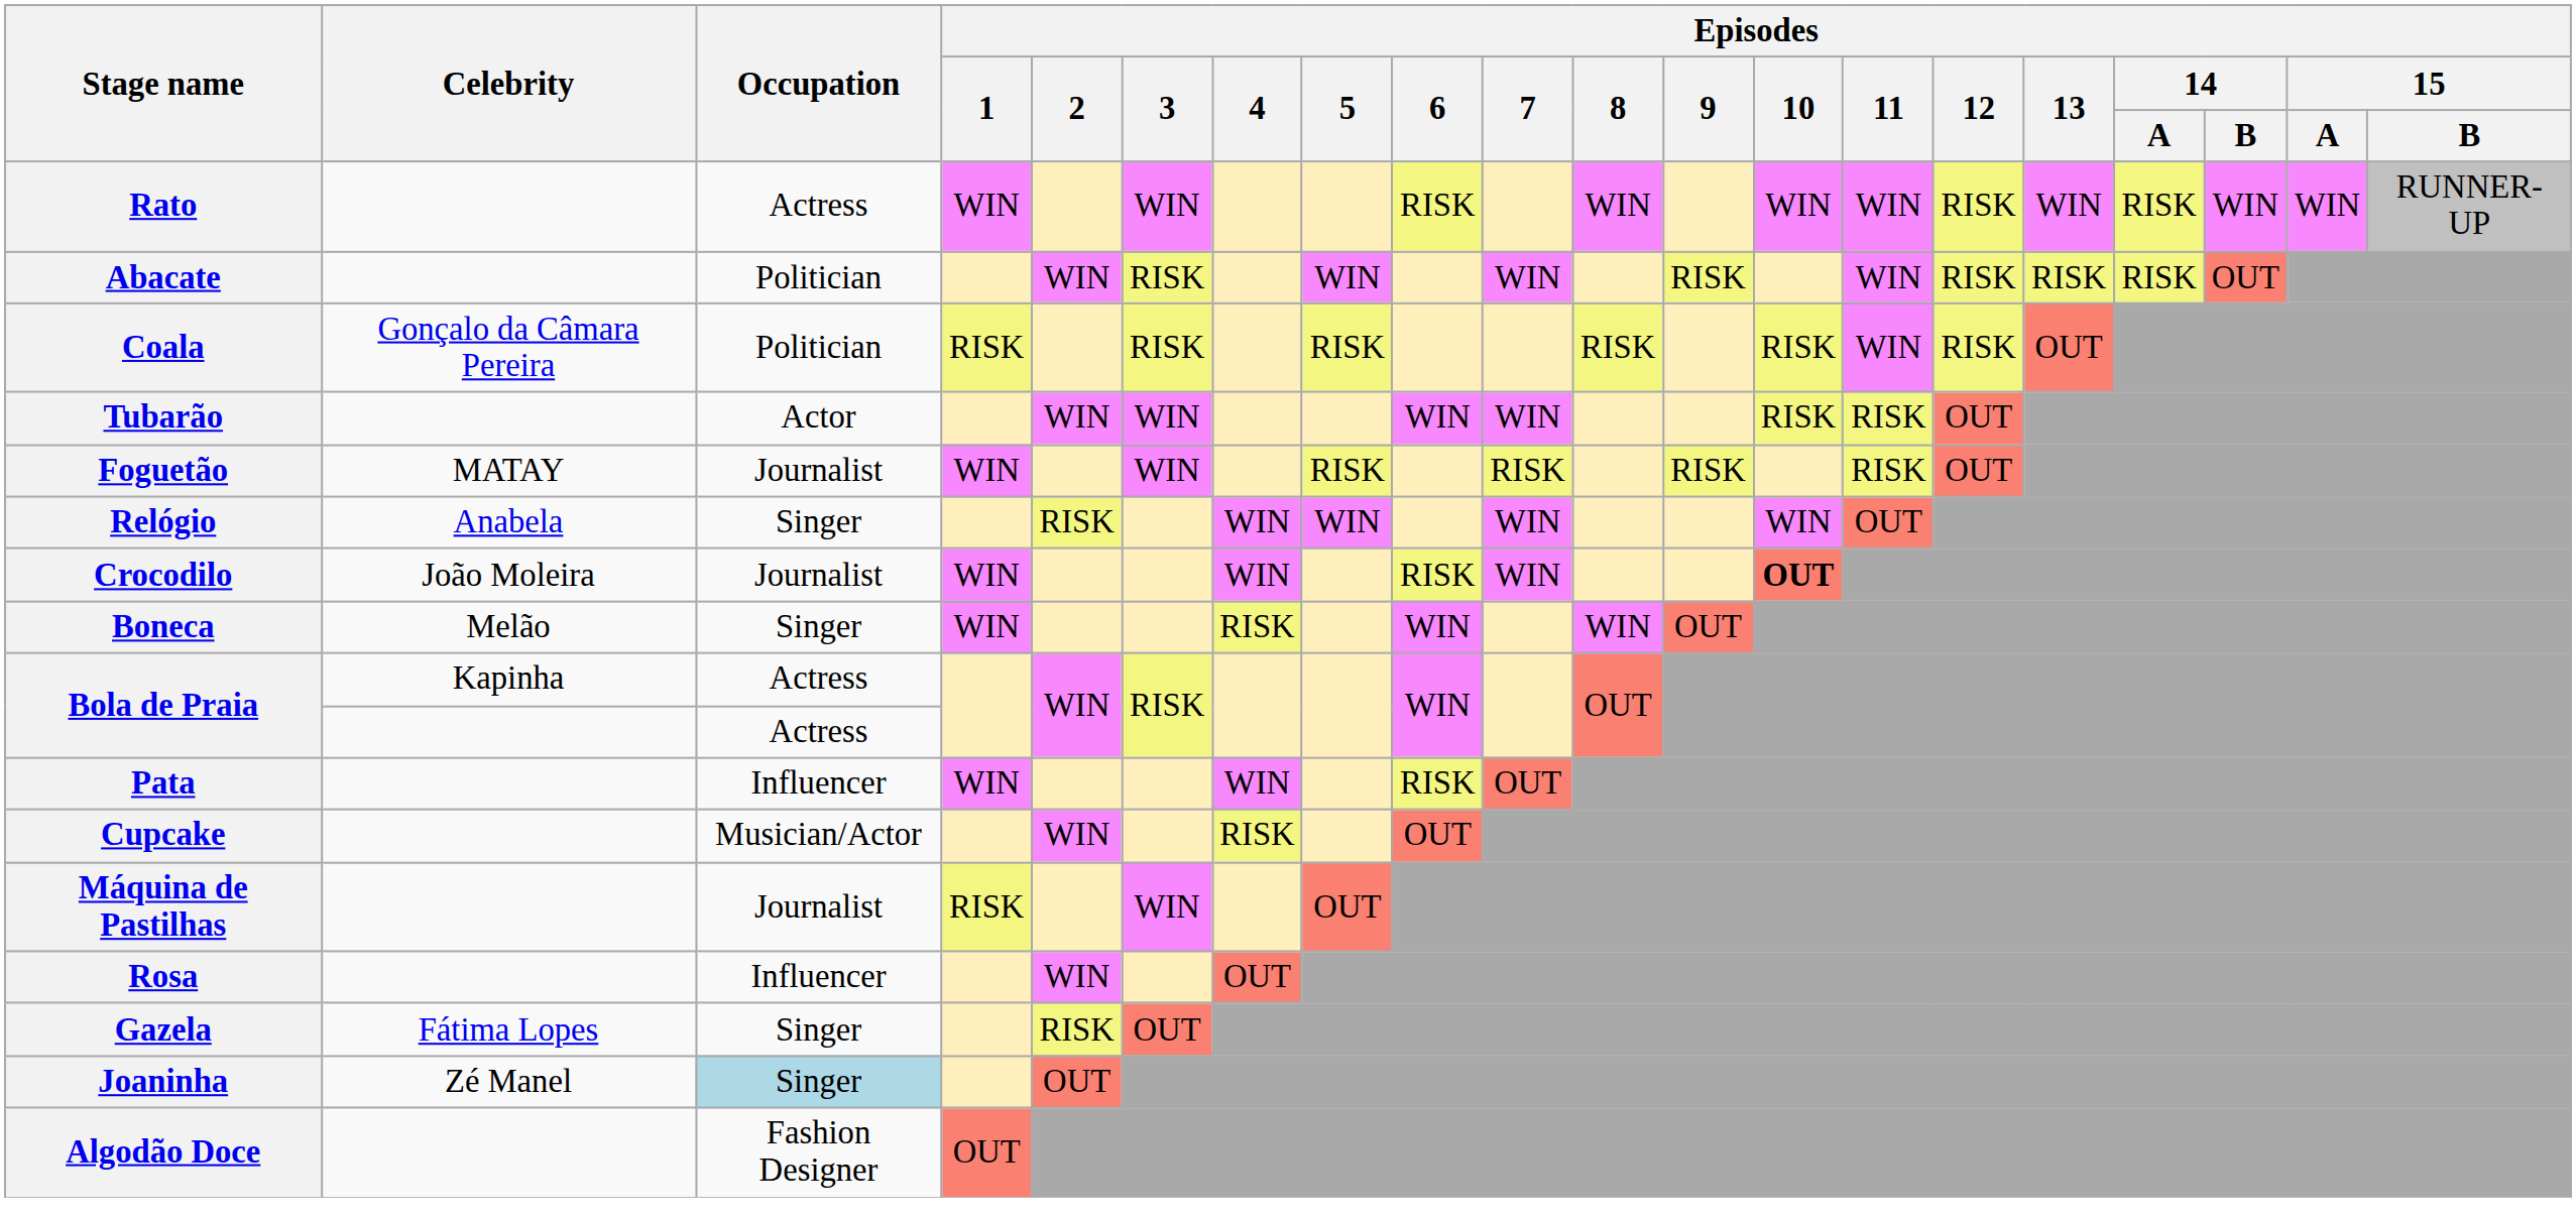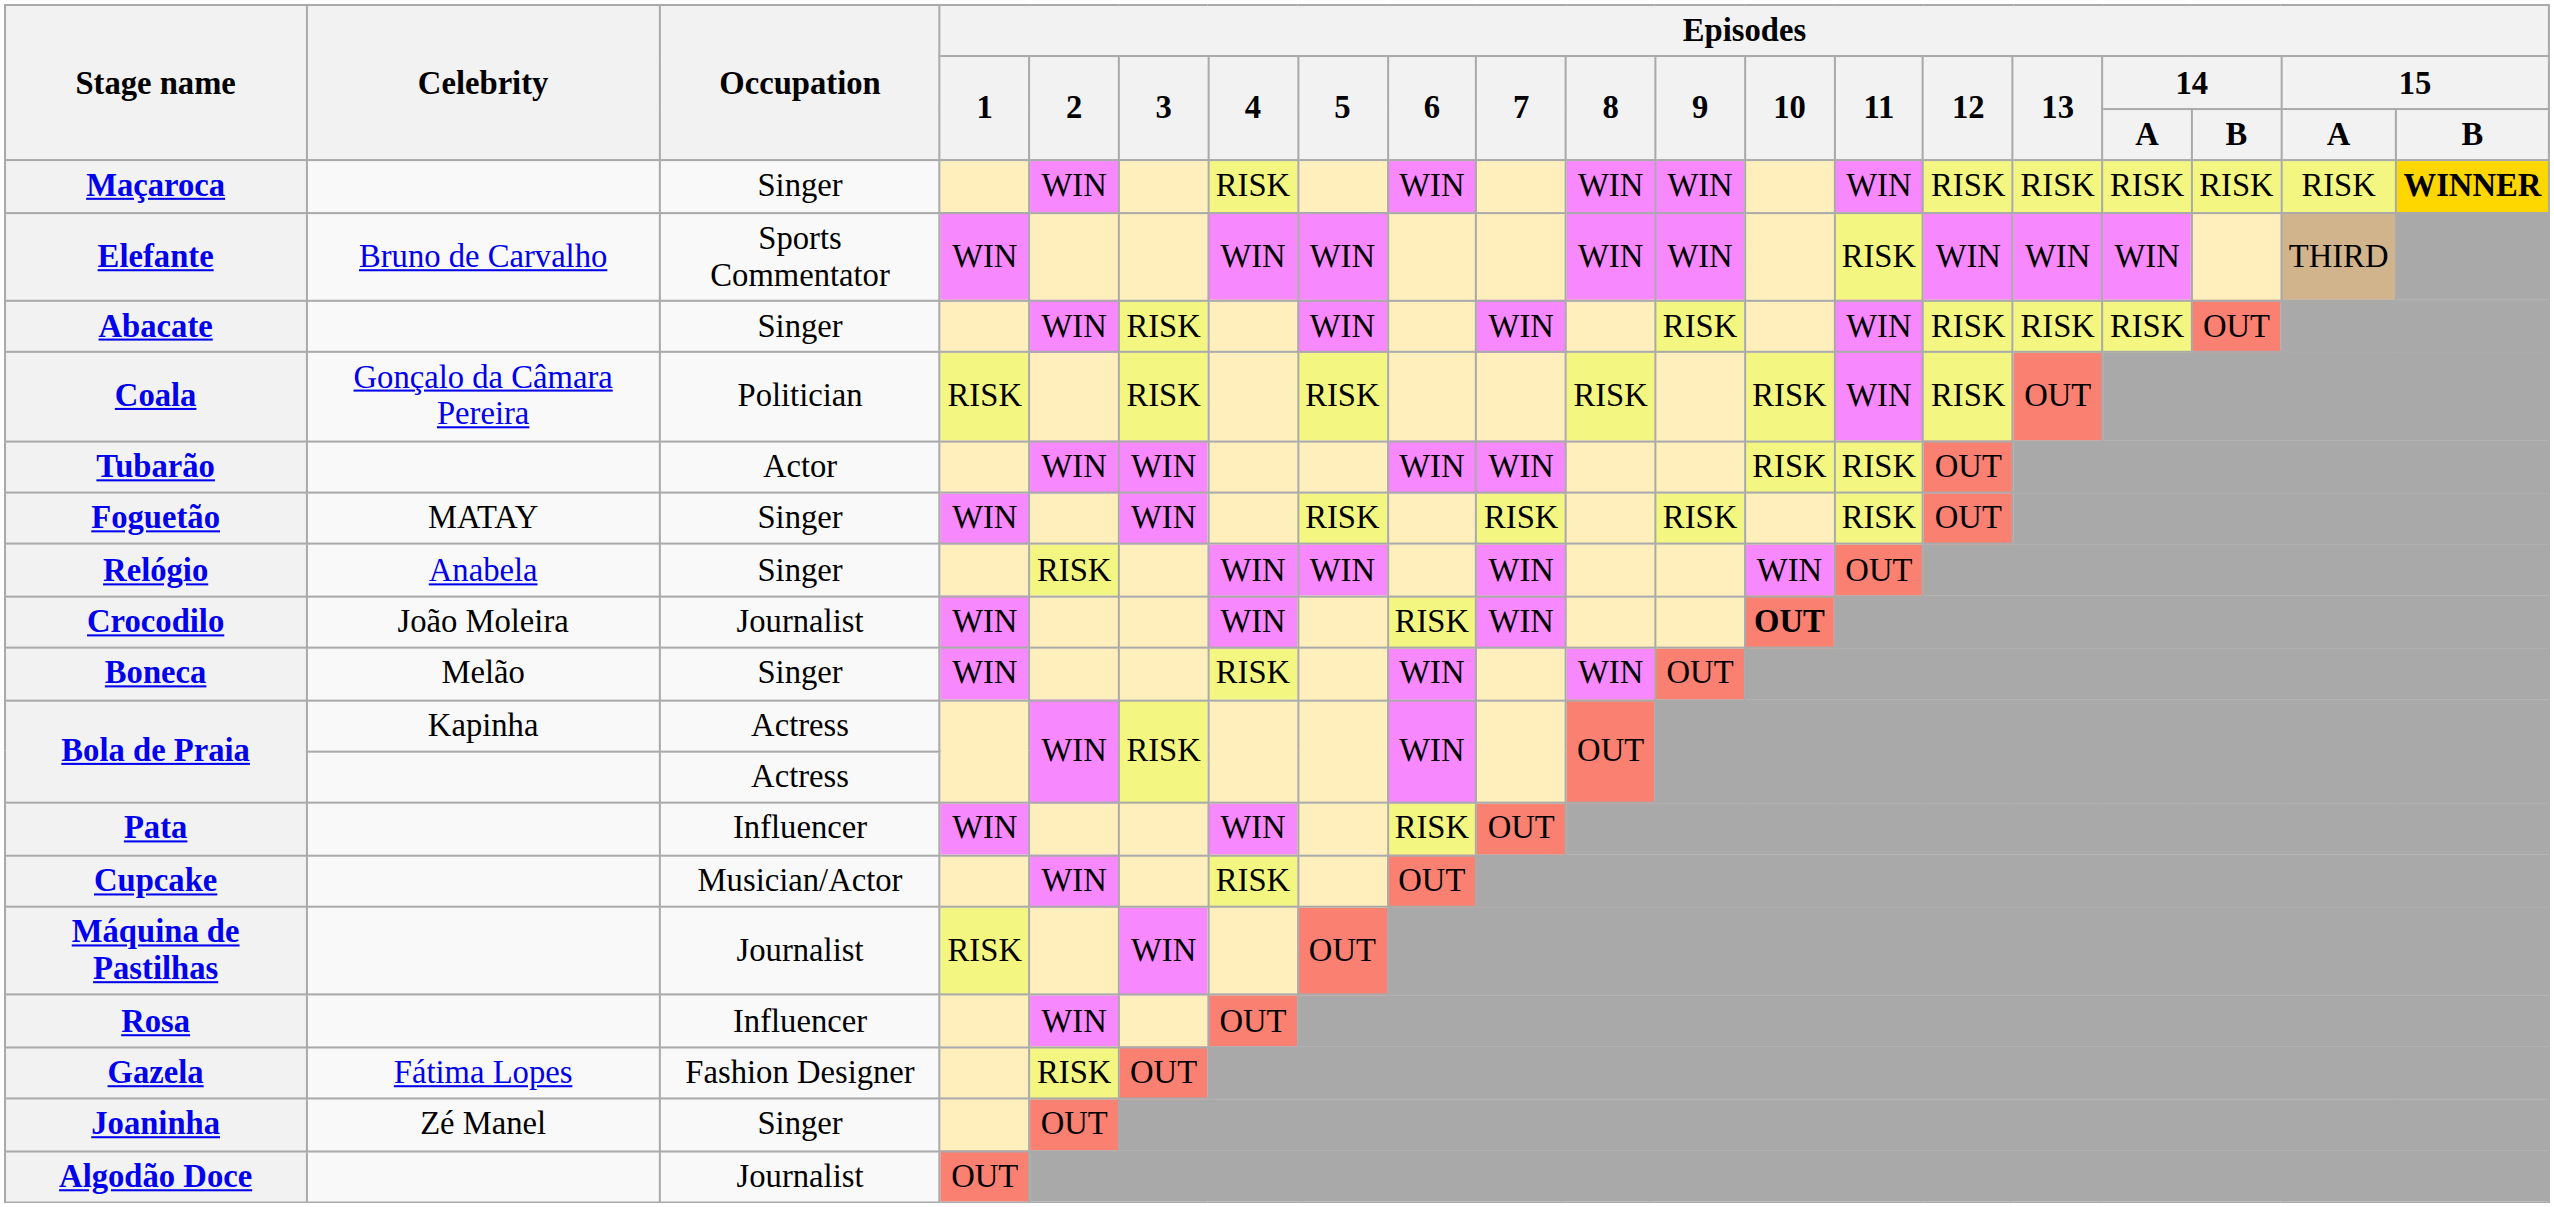+ row: Maçaroca | Singer | WIN | RISK | WIN | WIN | WIN | WIN | RISK | RISK | RISK | RISK | RISK | WINNER
- row: Rato | Actress | WIN | WIN | RISK | WIN | WIN | WIN | RISK | WIN | RISK | WIN | WIN | RUNNER-UP
+ row: Elefante | Bruno de Carvalho | Sports Commentator | WIN | WIN | WIN | WIN | WIN | RISK | WIN | WIN | WIN | THIRD
Abacate | Occupation: Politician -> Singer
Foguetão | Occupation: Journalist -> Singer
Gazela | Occupation: Singer -> Fashion Designer
Joaninha | Occupation: lightblue background -> no background
Algodão Doce | Occupation: Fashion Designer -> Journalist
